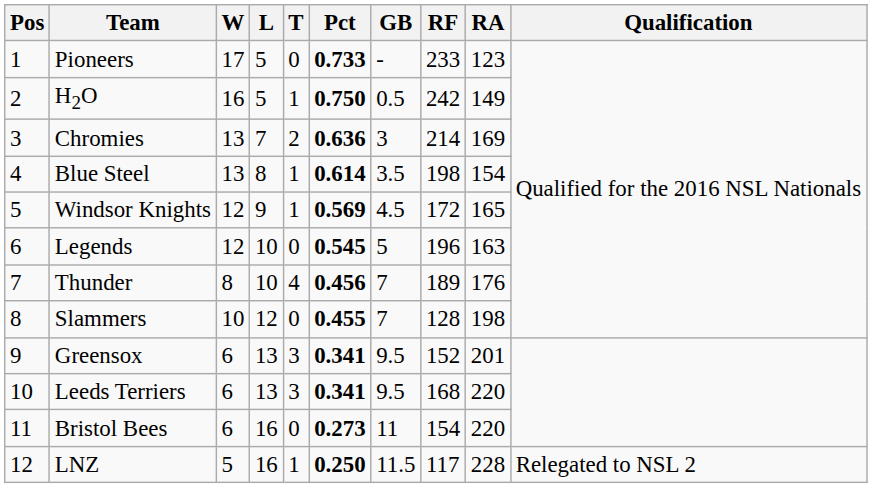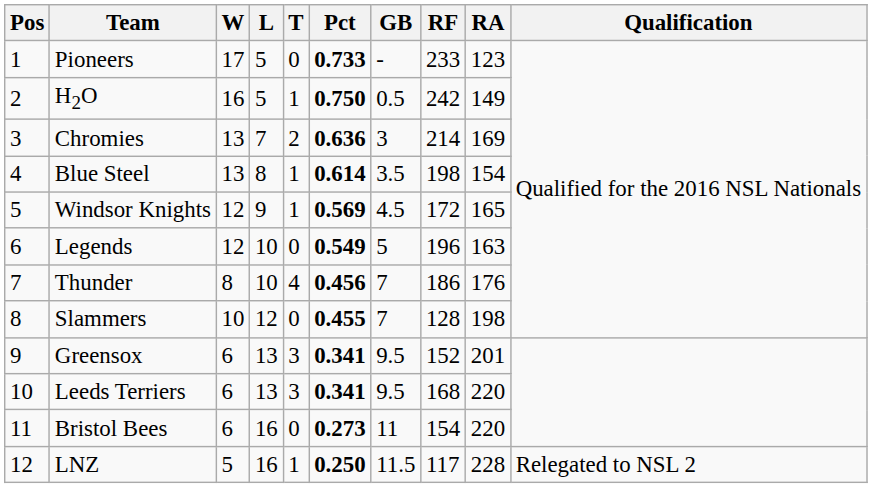Legends | Pct: 0.545 -> 0.549
Thunder | RF: 189 -> 186
